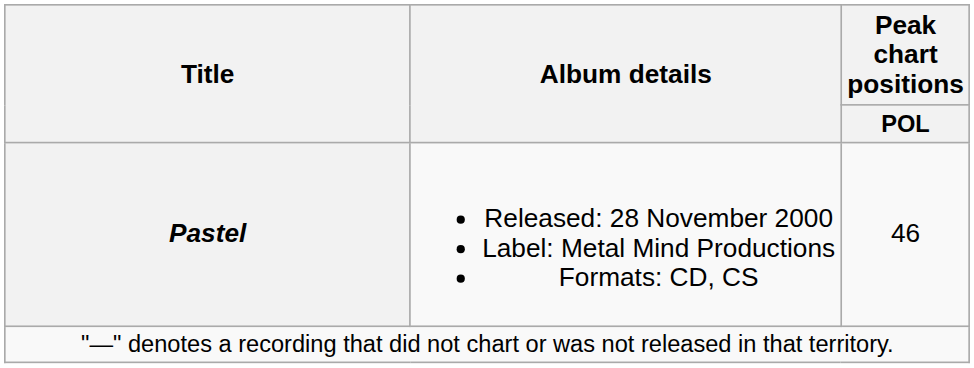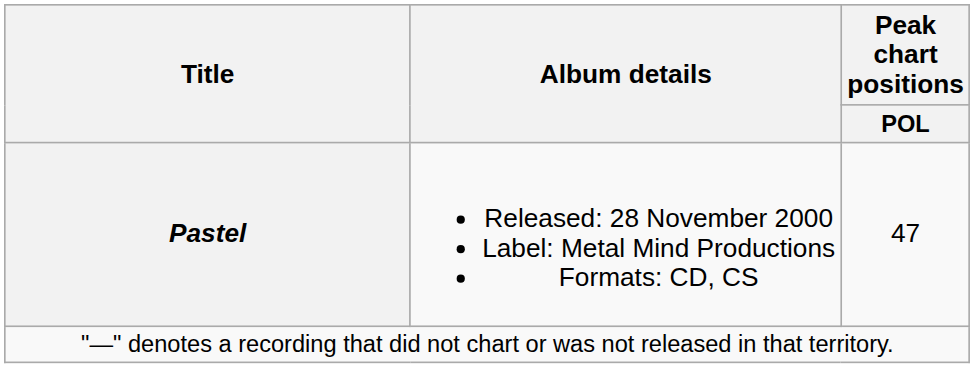Pastel | Peak chart positions / POL: 46 -> 47
